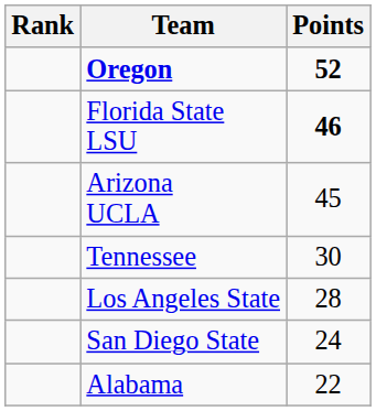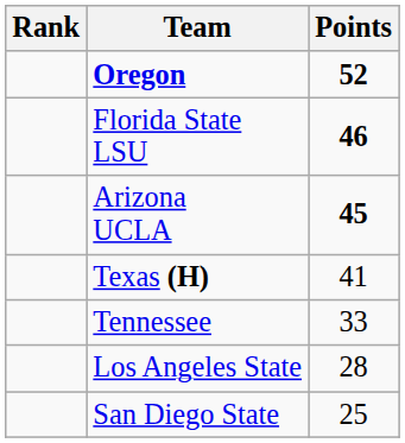Arizona UCLA | Points: normal -> bold
+ row: Texas (H) | 41
Tennessee | Points: 30 -> 33
San Diego State | Points: 24 -> 25
- row: Alabama | 22
